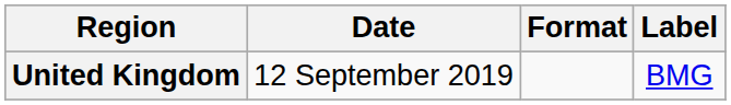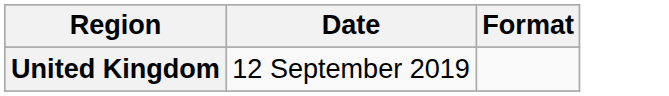- column: Label | BMG
